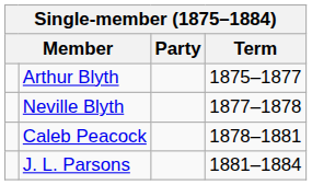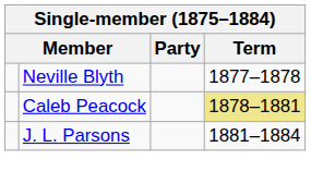- row: Arthur Blyth | 1875–1877
Caleb Peacock | Term: no background -> khaki background
